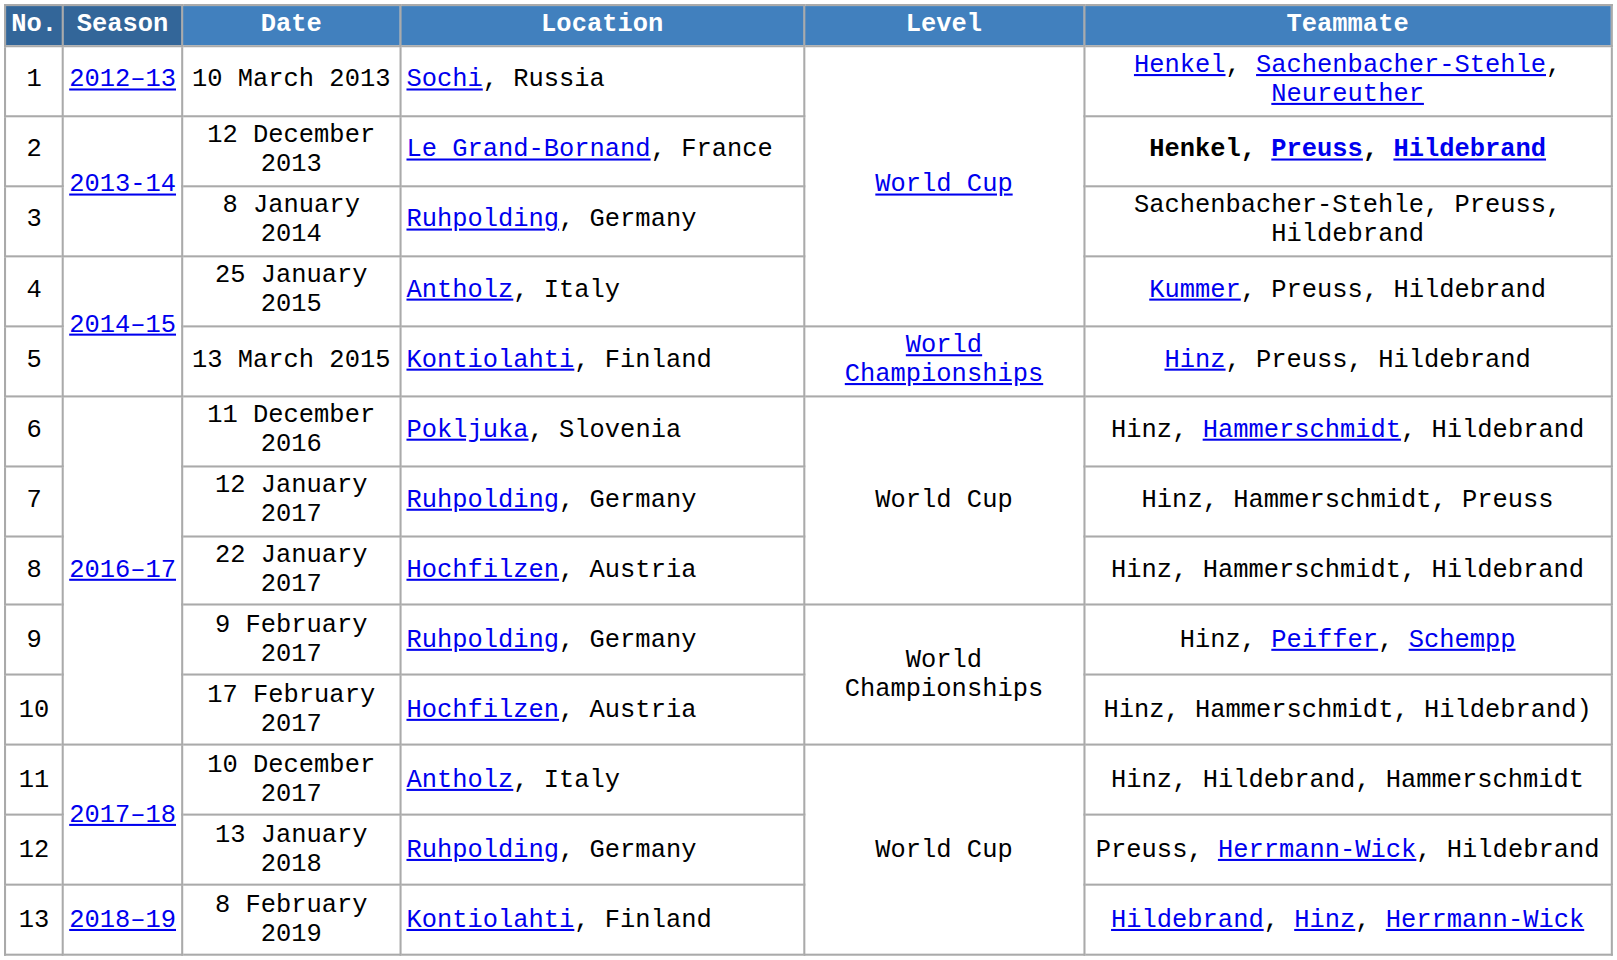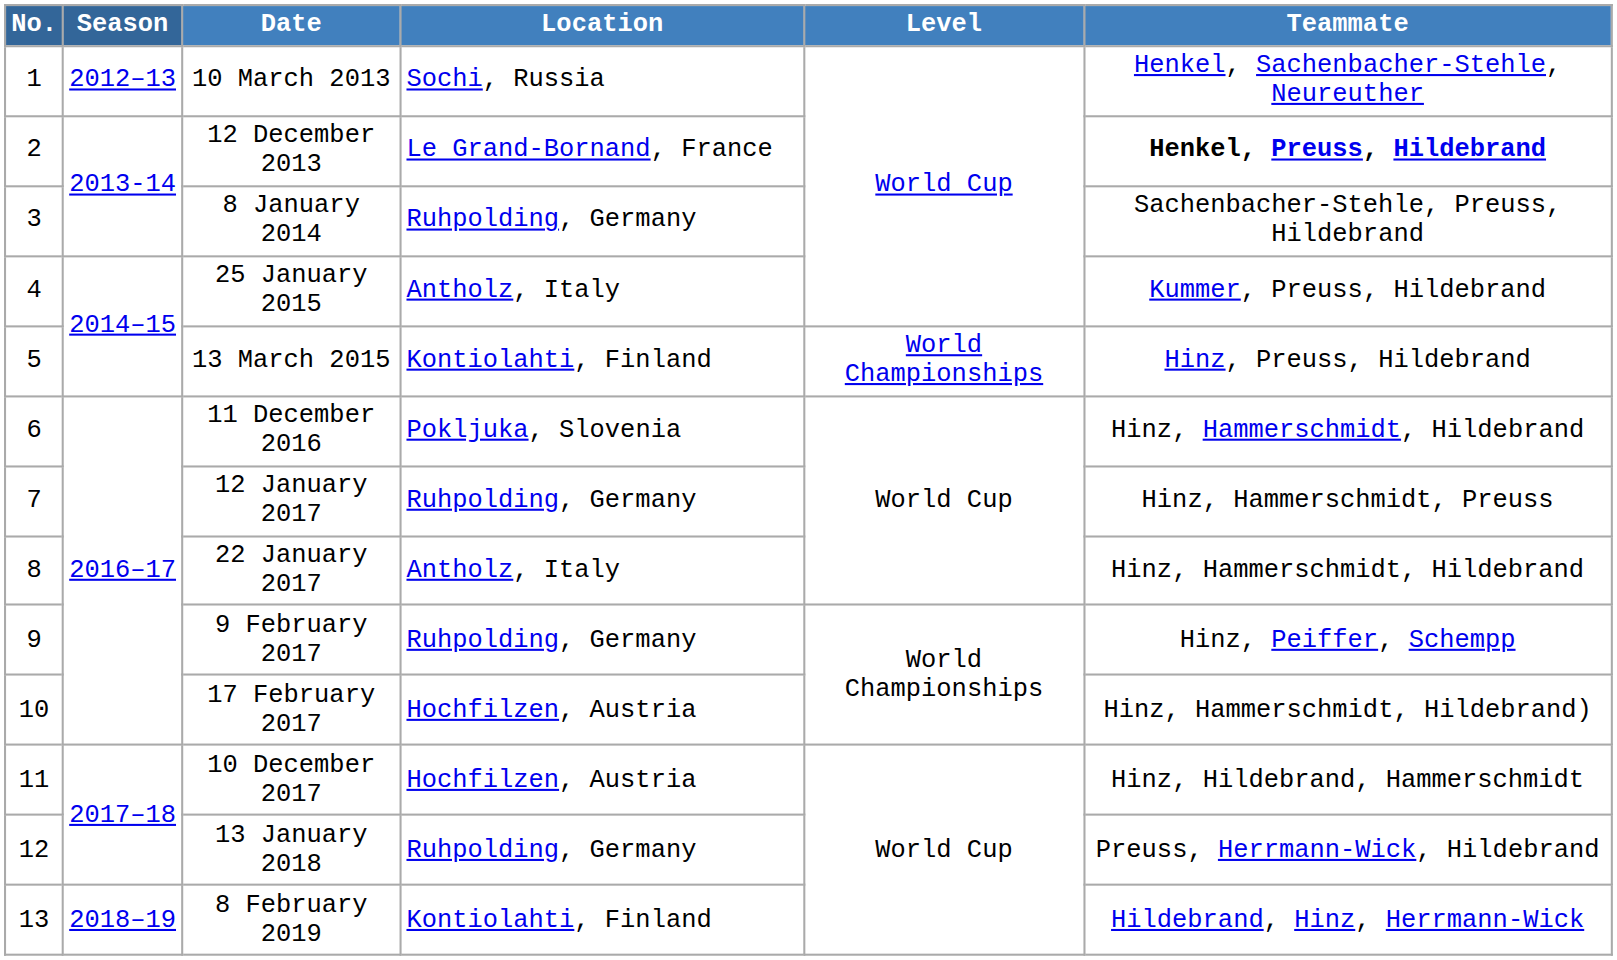22 January 2017 | Location: Hochfilzen, Austria -> Antholz, Italy
10 December 2017 | Location: Antholz, Italy -> Hochfilzen, Austria
